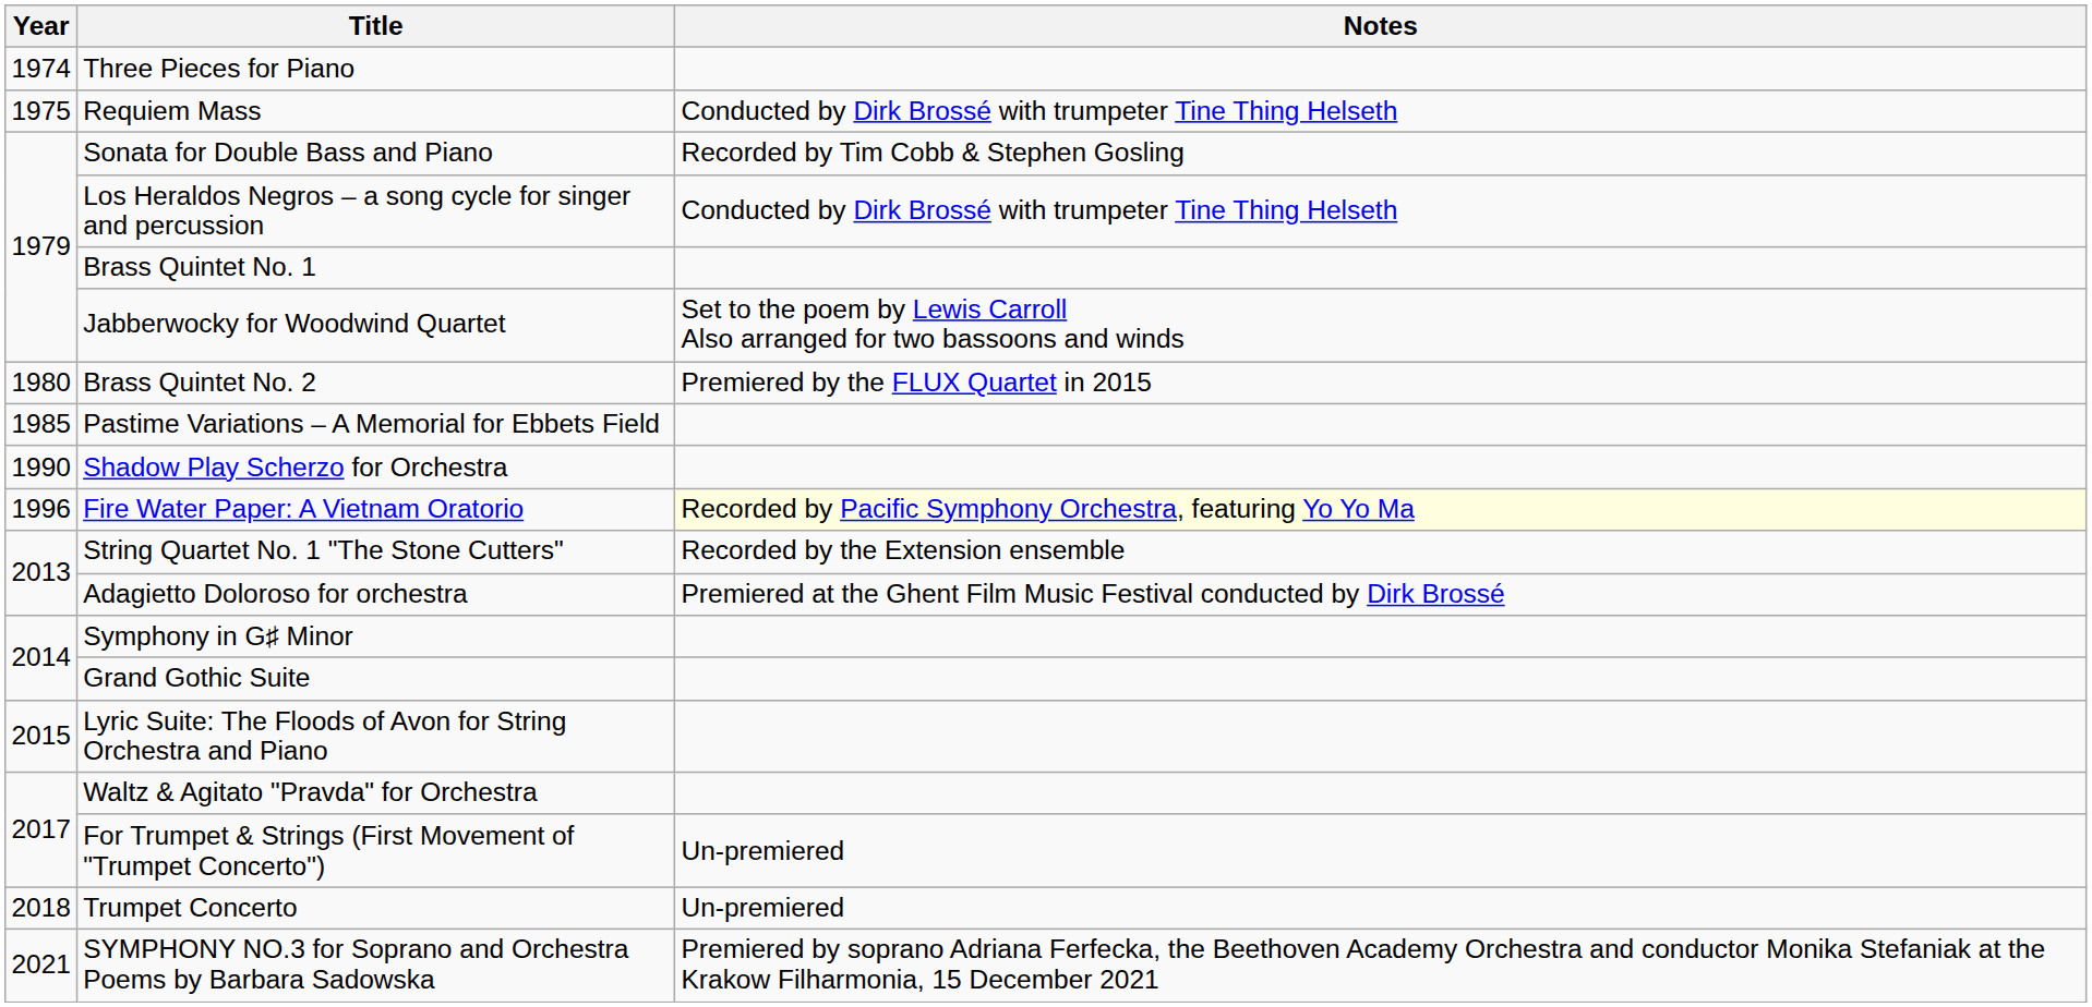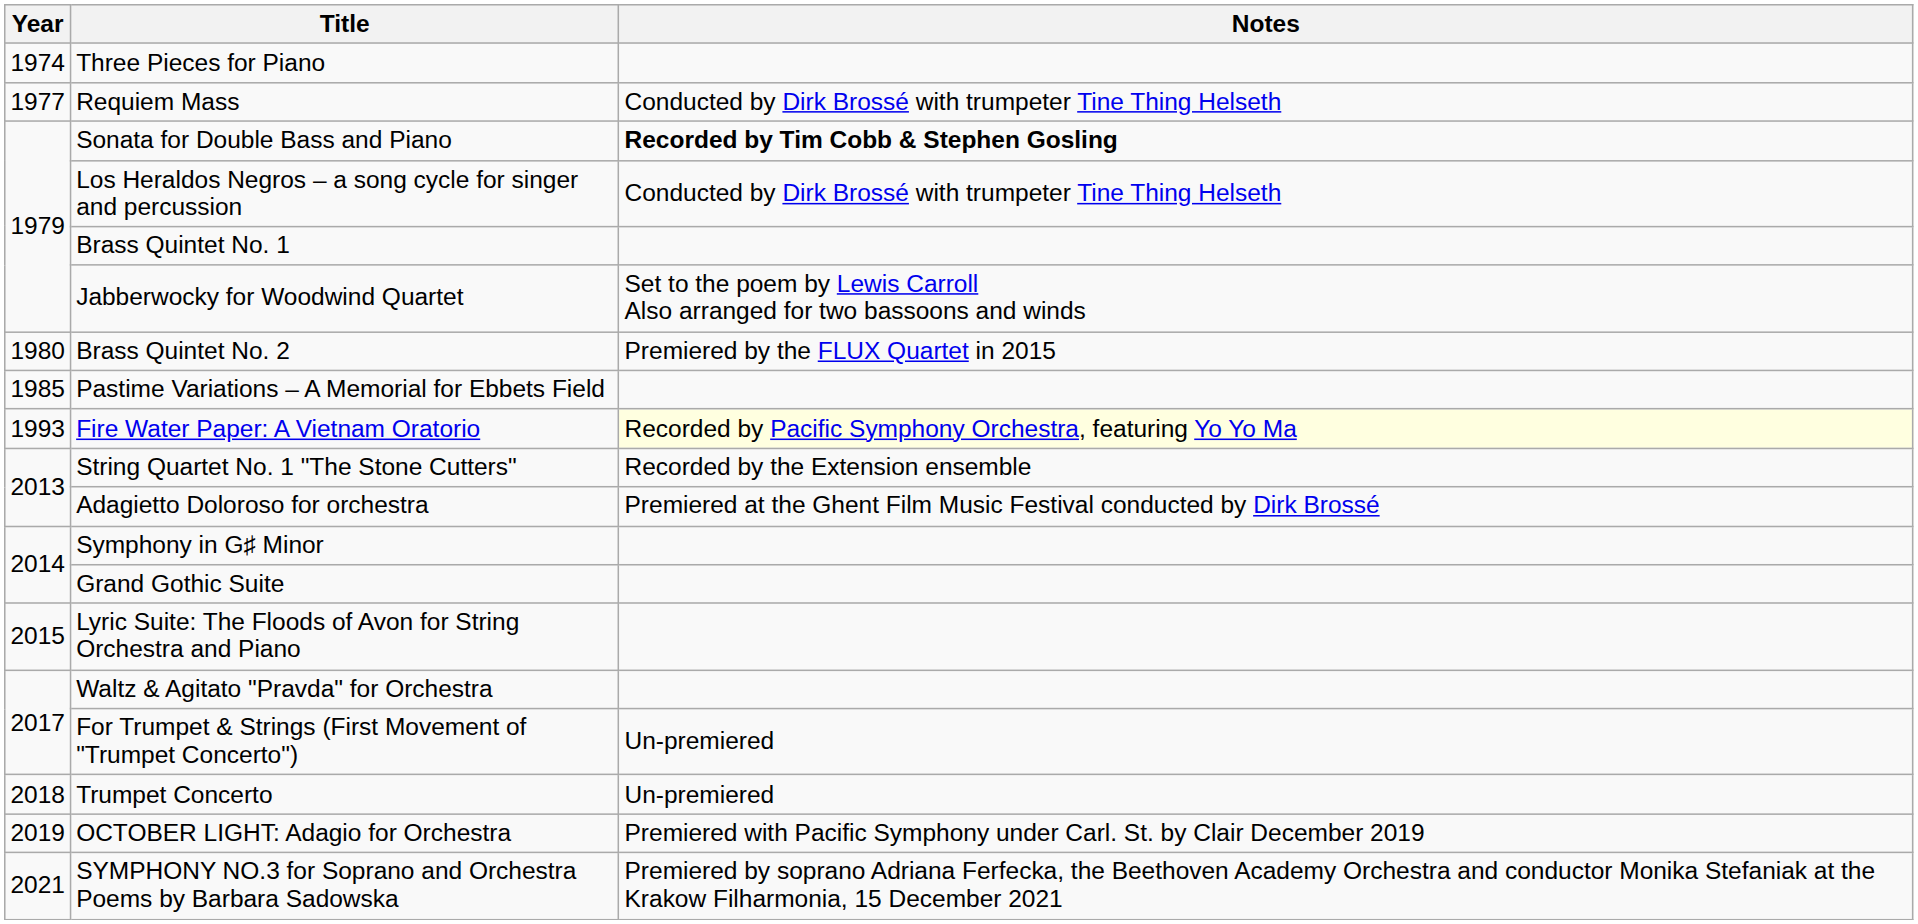Requiem Mass | Year: 1975 -> 1977
Sonata for Double Bass and Piano | Notes: normal -> bold
- row: 1990 | Shadow Play Scherzo for Orchestra
Fire Water Paper: A Vietnam Oratorio | Year: 1996 -> 1993
+ row: 2019 | OCTOBER LIGHT: Adagio for Orchestra | Premiered with Pacific Symphony under Carl. St. by Clair December 2019
